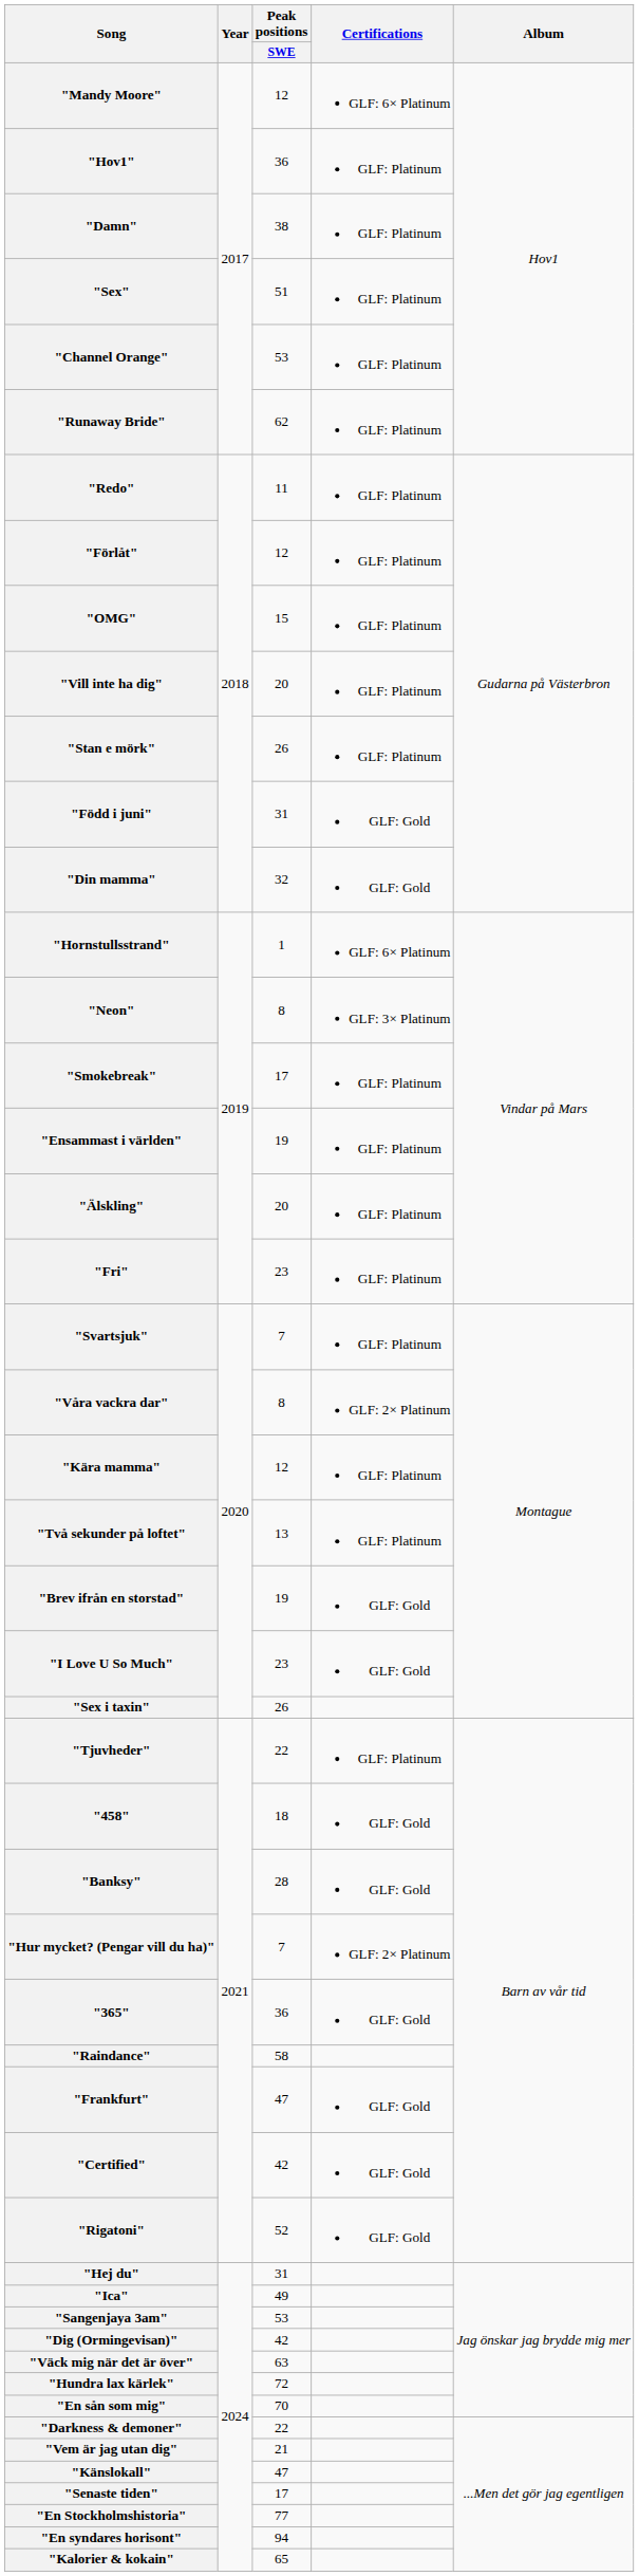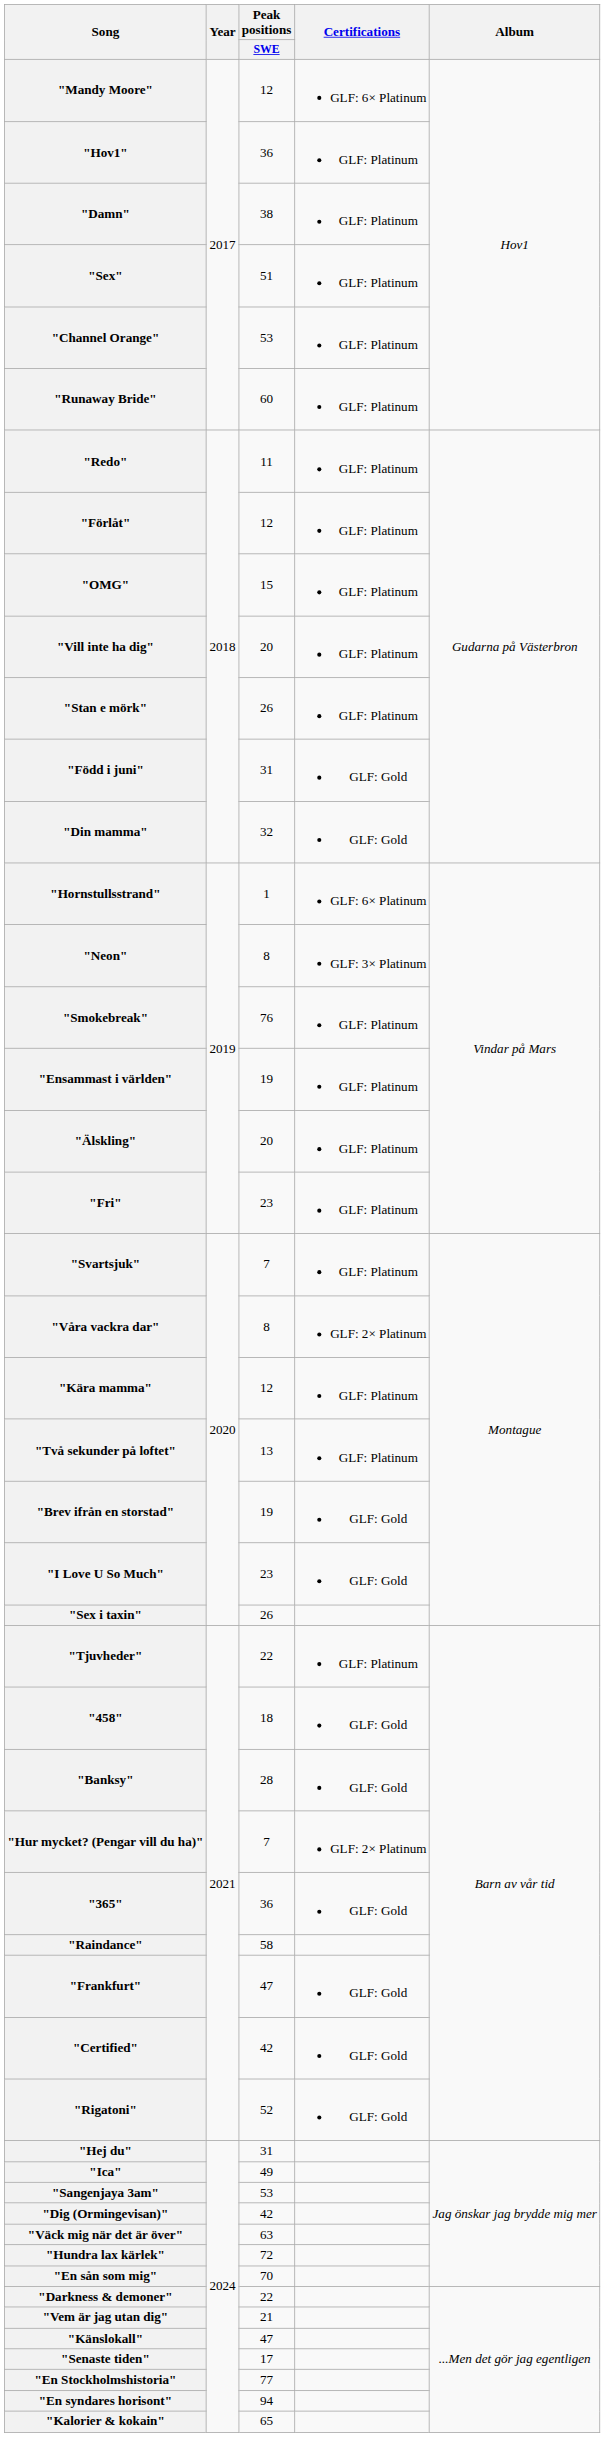"Runaway Bride" | Peak positions / SWE: 62 -> 60
"Smokebreak" | Peak positions / SWE: 17 -> 76
